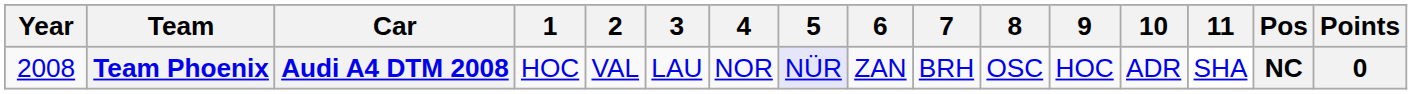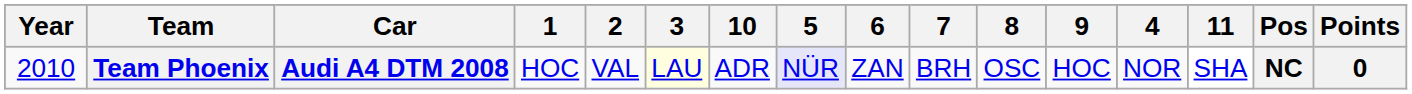columns swapped: 4 <-> 10
Team Phoenix | Year: 2008 -> 2010
Team Phoenix | 3: no background -> lightyellow background
